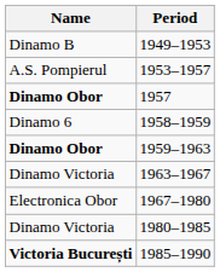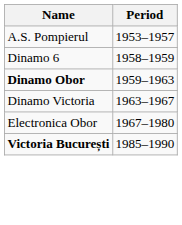- row: Dinamo B | 1949–1953
- row: Dinamo Obor | 1957
- row: Dinamo Victoria | 1980–1985
